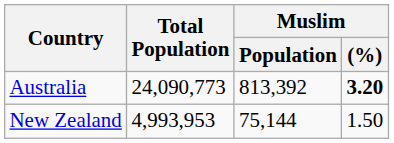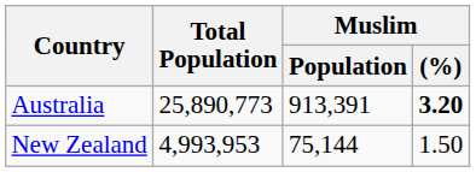Australia | Total Population: 24,090,773 -> 25,890,773
Australia | Muslim / Population: 813,392 -> 913,391
